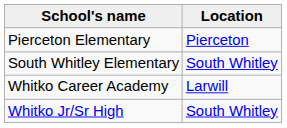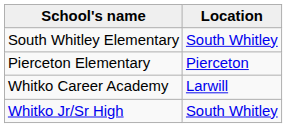rows swapped: South Whitley Elementary <-> Pierceton Elementary
